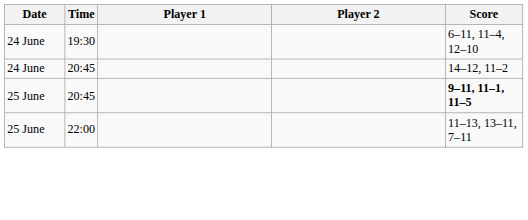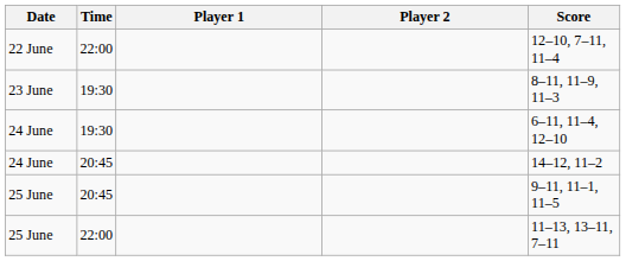+ row: 22 June | 22:00 | 12–10, 7–11, 11–4
+ row: 23 June | 19:30 | 8–11, 11–9, 11–3
25 June / 20:45 | Score: bold -> normal
